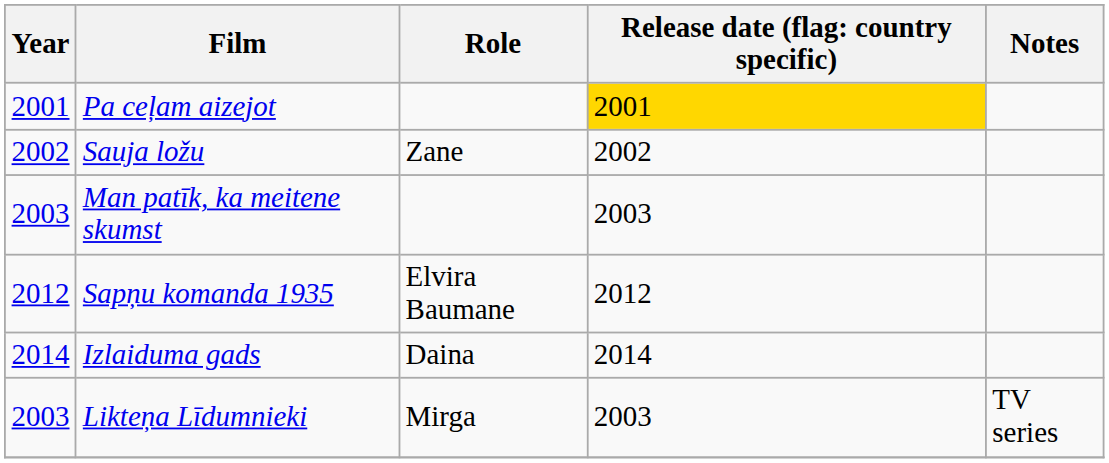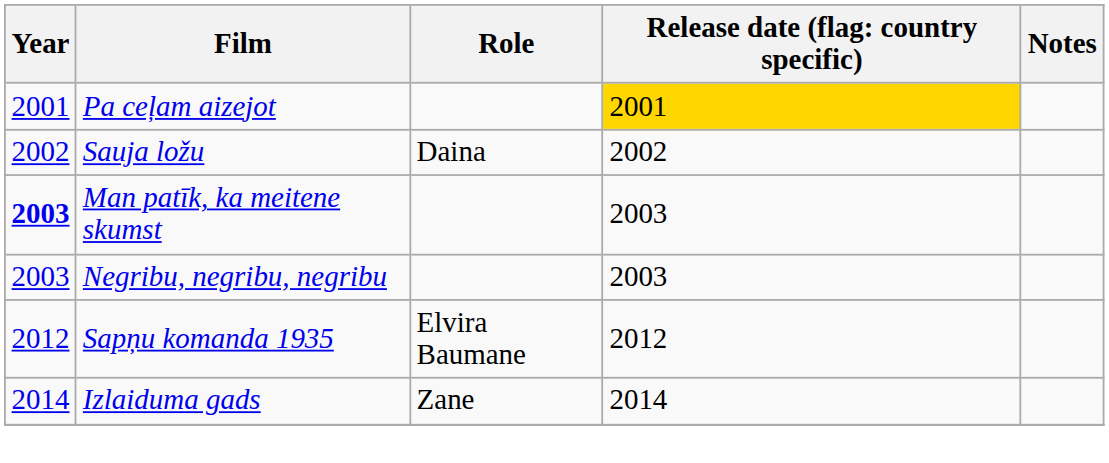Sauja ložu | Role: Zane -> Daina
Man patīk, ka meitene skumst | Year: normal -> bold
+ row: 2003 | Negribu, negribu, negribu | 2003
Izlaiduma gads | Role: Daina -> Zane
- row: 2003 | Likteņa Līdumnieki | Mirga | 2003 | TV series
